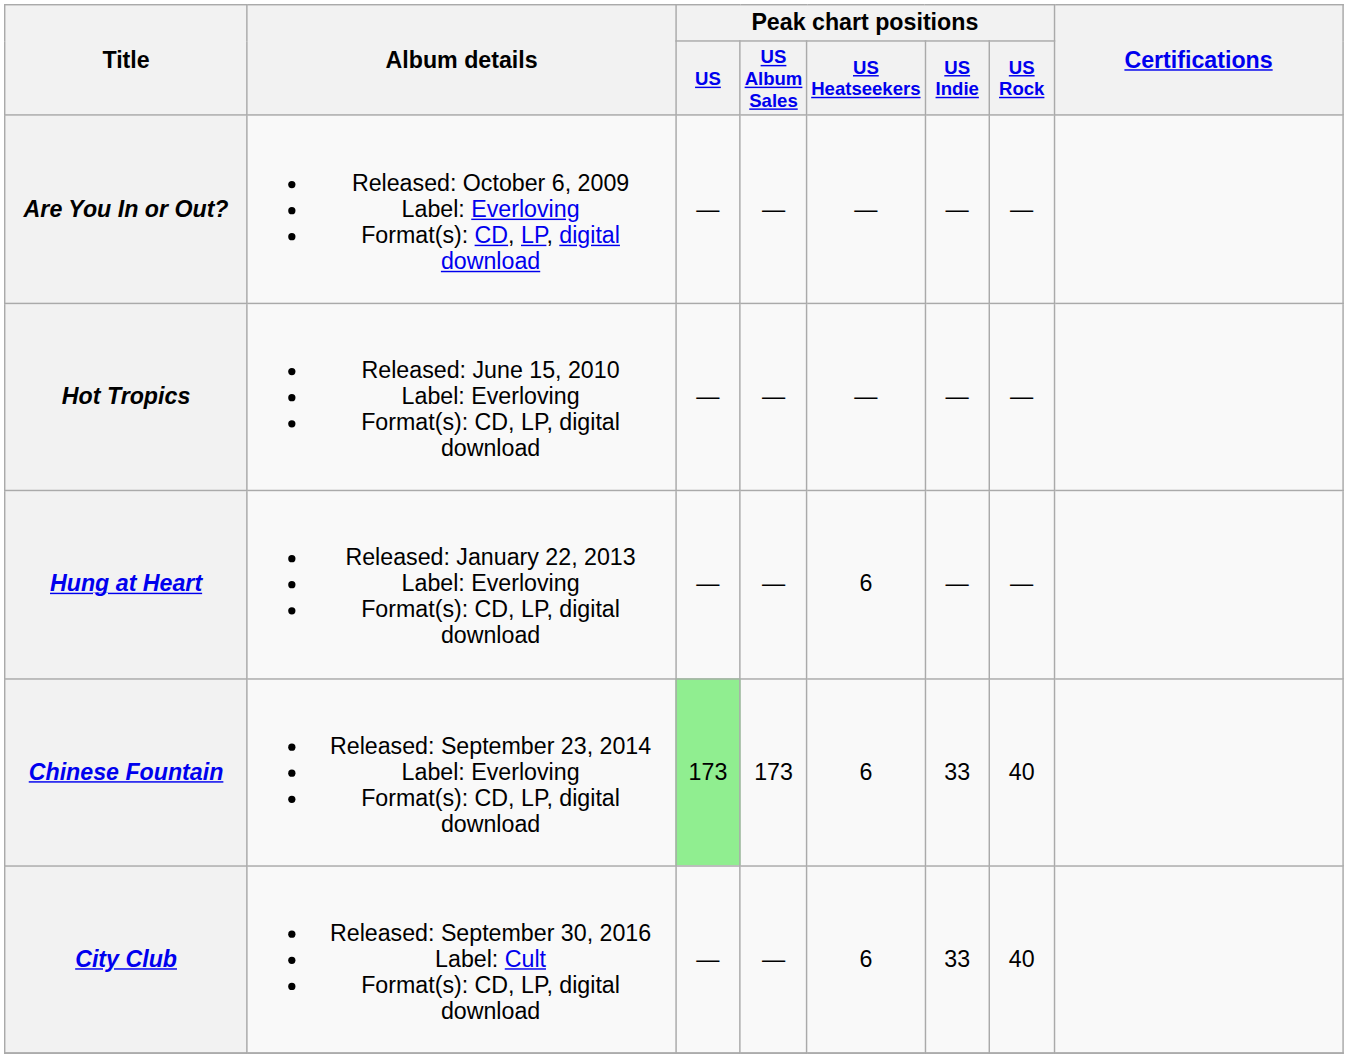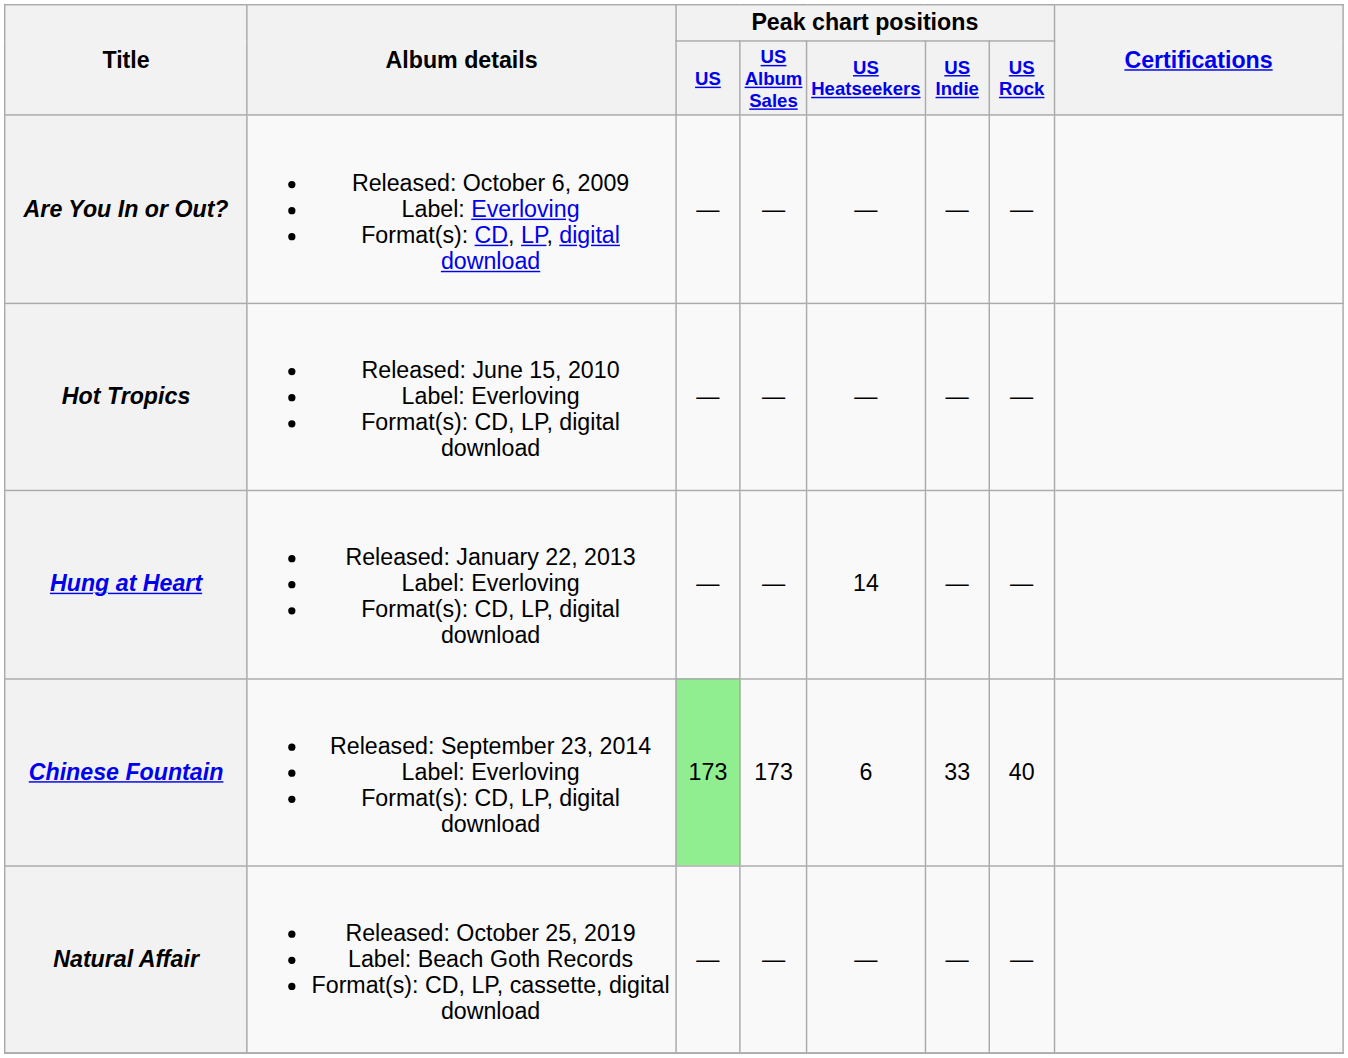Hung at Heart | Peak chart positions / US Heatseekers: 6 -> 14
- row: City Club | Released: September 30, 2016 Label: Cult Format(s): CD, LP, digital download | — | — | 6 | 33 | 40
+ row: Natural Affair | Released: October 25, 2019 Label: Beach Goth Records Format(s): CD, LP, cassette, digital download | — | — | — | — | —
